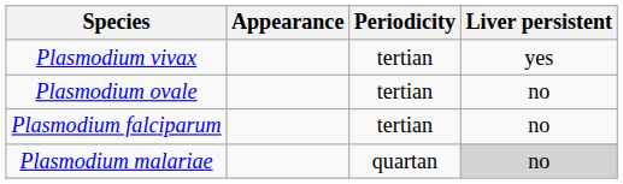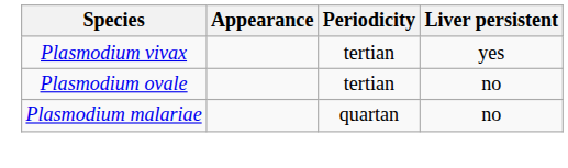- row: Plasmodium falciparum | tertian | no
Plasmodium malariae | Liver persistent: lightgrey background -> no background
